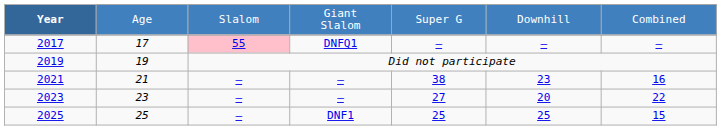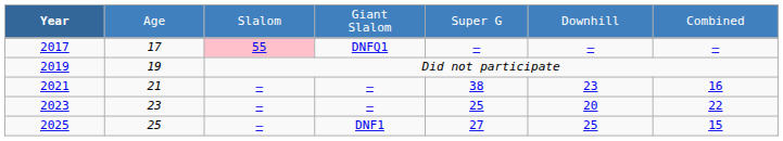2023 | column 5: 27 -> 25
2025 | column 5: 25 -> 27
